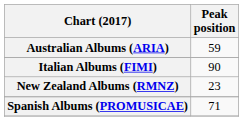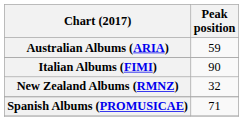New Zealand Albums (RMNZ) | Peak position: 23 -> 32
